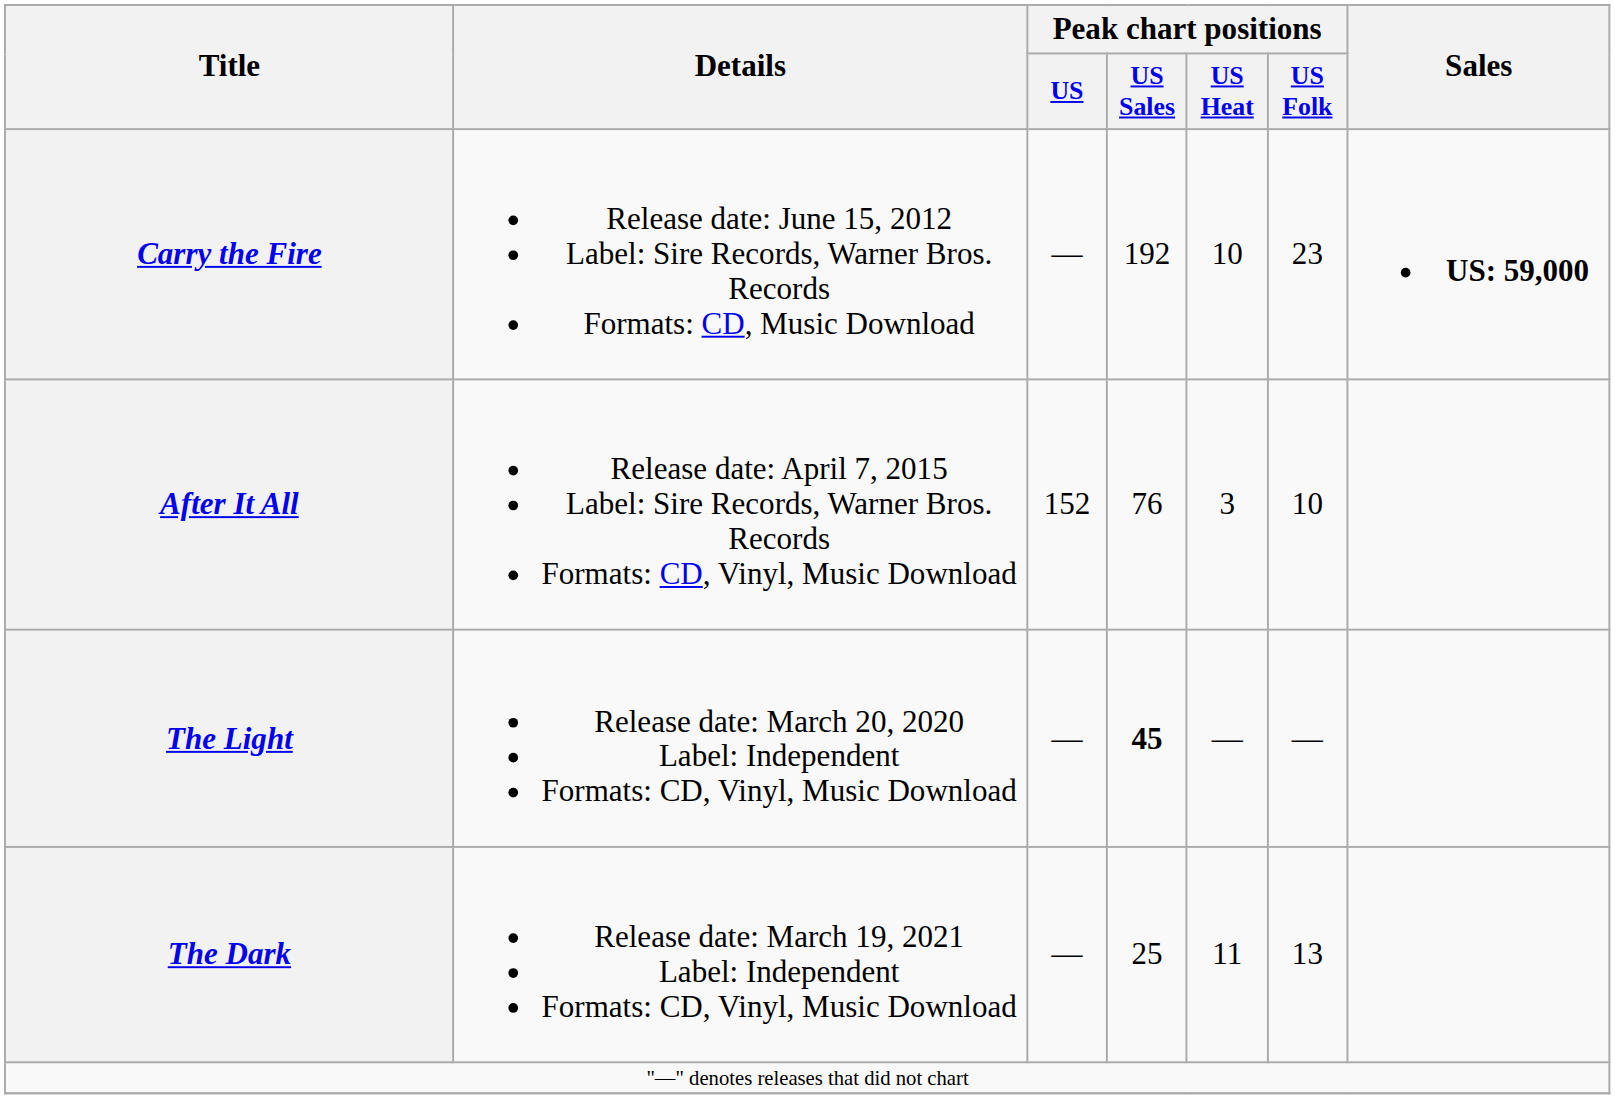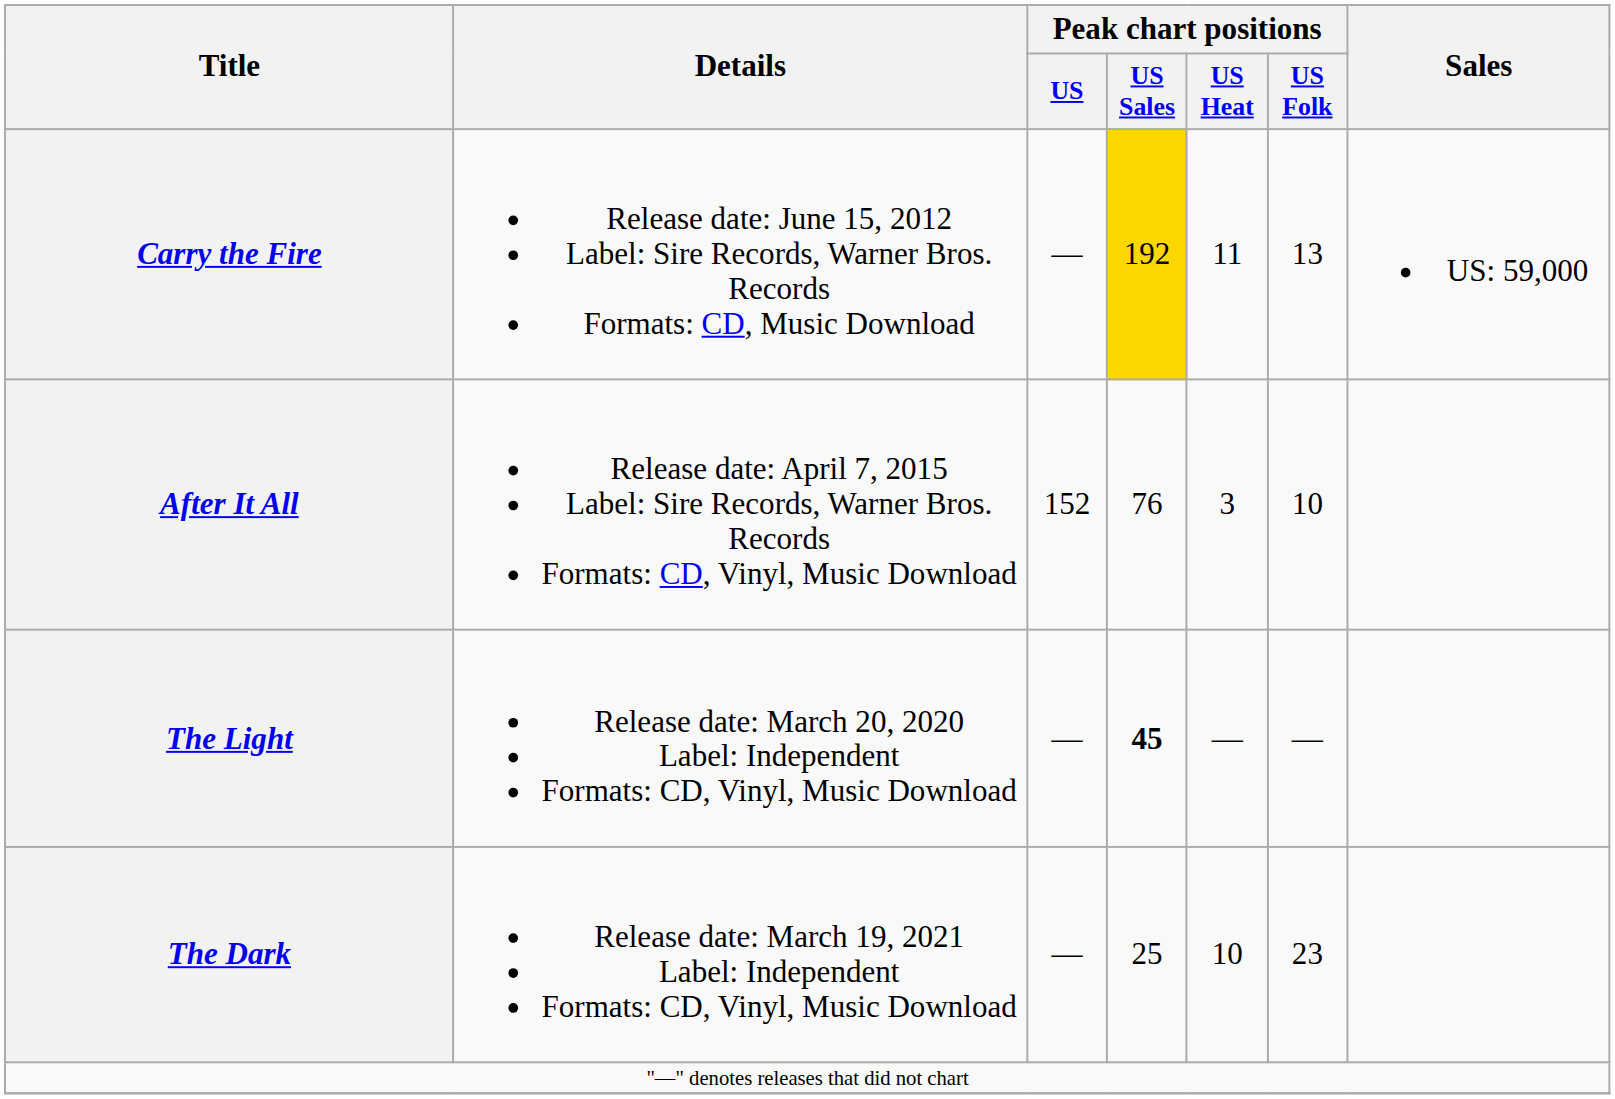Carry the Fire | Peak chart positions / US Sales: no background -> gold background
Carry the Fire | Peak chart positions / US Heat: 10 -> 11
Carry the Fire | Peak chart positions / US Folk: 23 -> 13
Carry the Fire | Sales: bold -> normal
The Dark | Peak chart positions / US Heat: 11 -> 10
The Dark | Peak chart positions / US Folk: 13 -> 23
